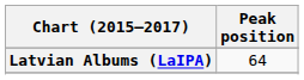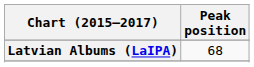Latvian Albums (LaIPA) | Peak position: 64 -> 68
